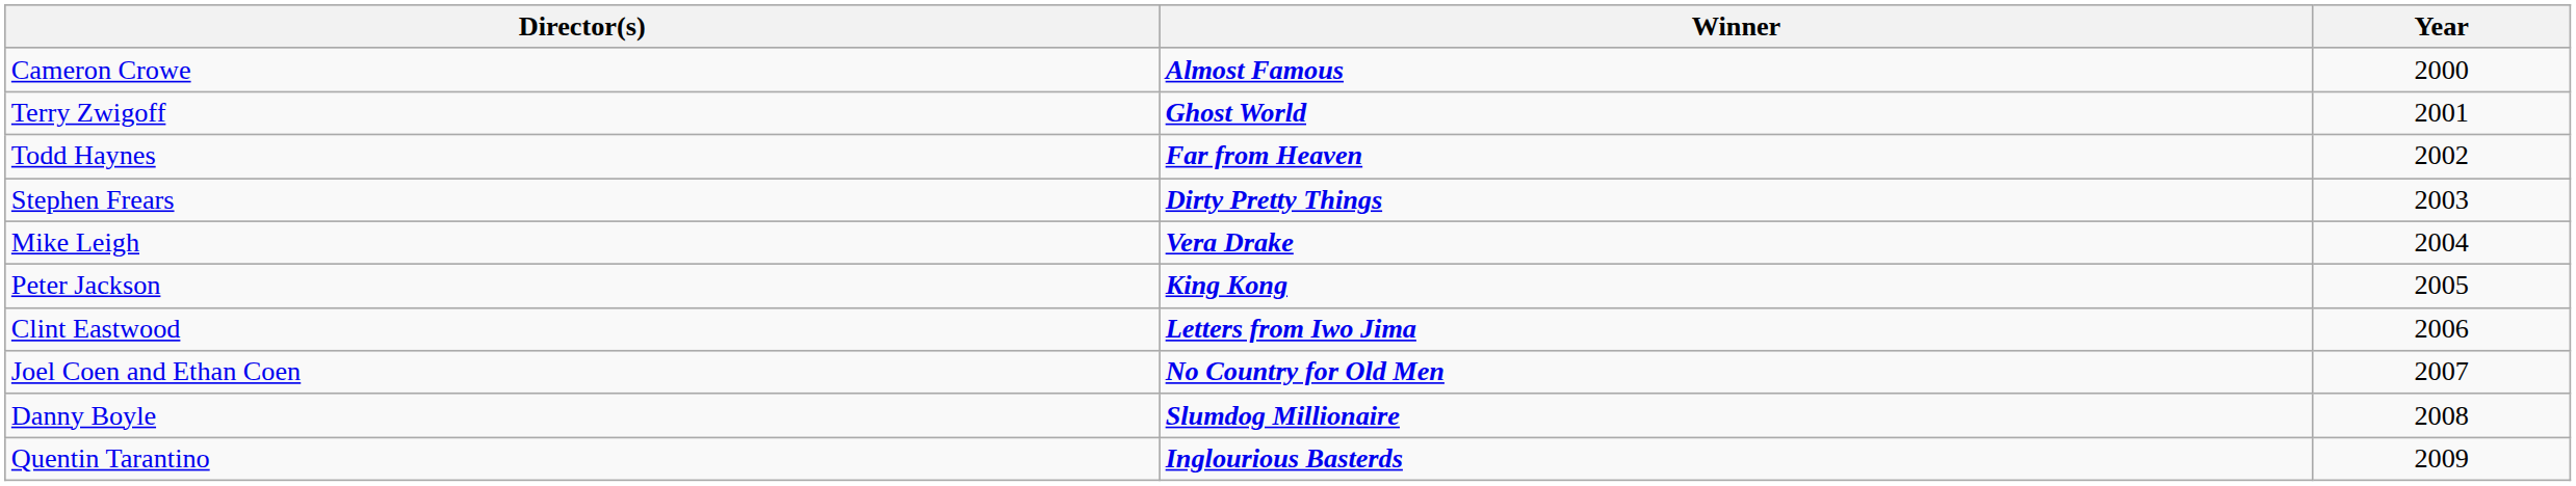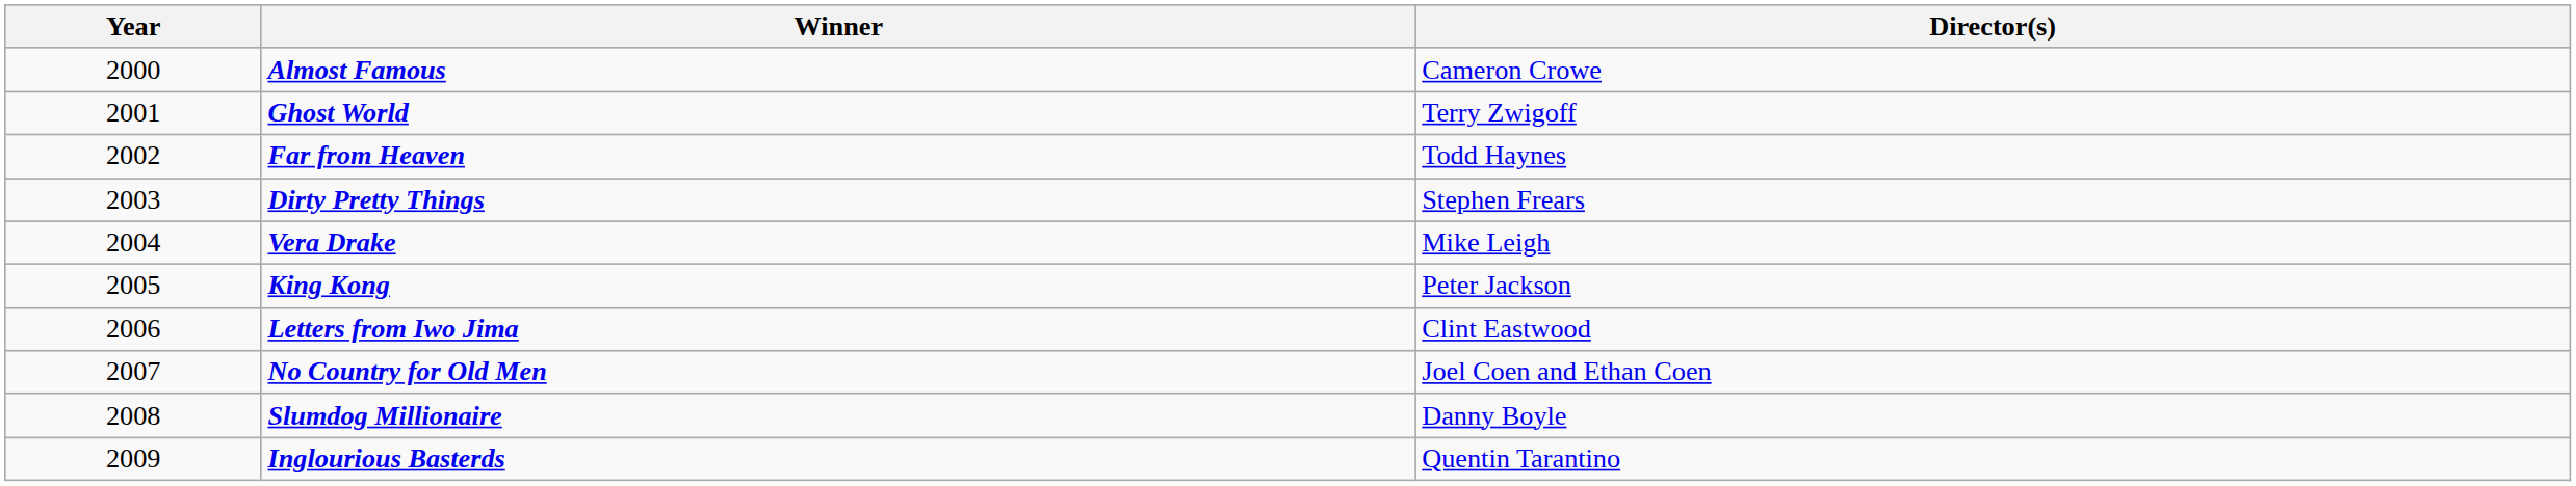columns swapped: Year <-> Director(s)
